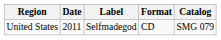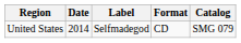United States | Date: 2011 -> 2014
